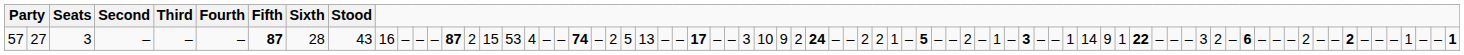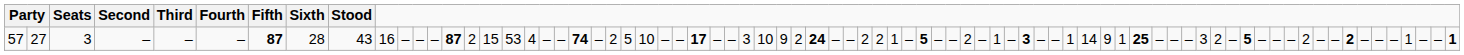57 | column 25: 13 -> 10
57 | column 56: 22 -> 25
57 | column 63: 6 -> 5
